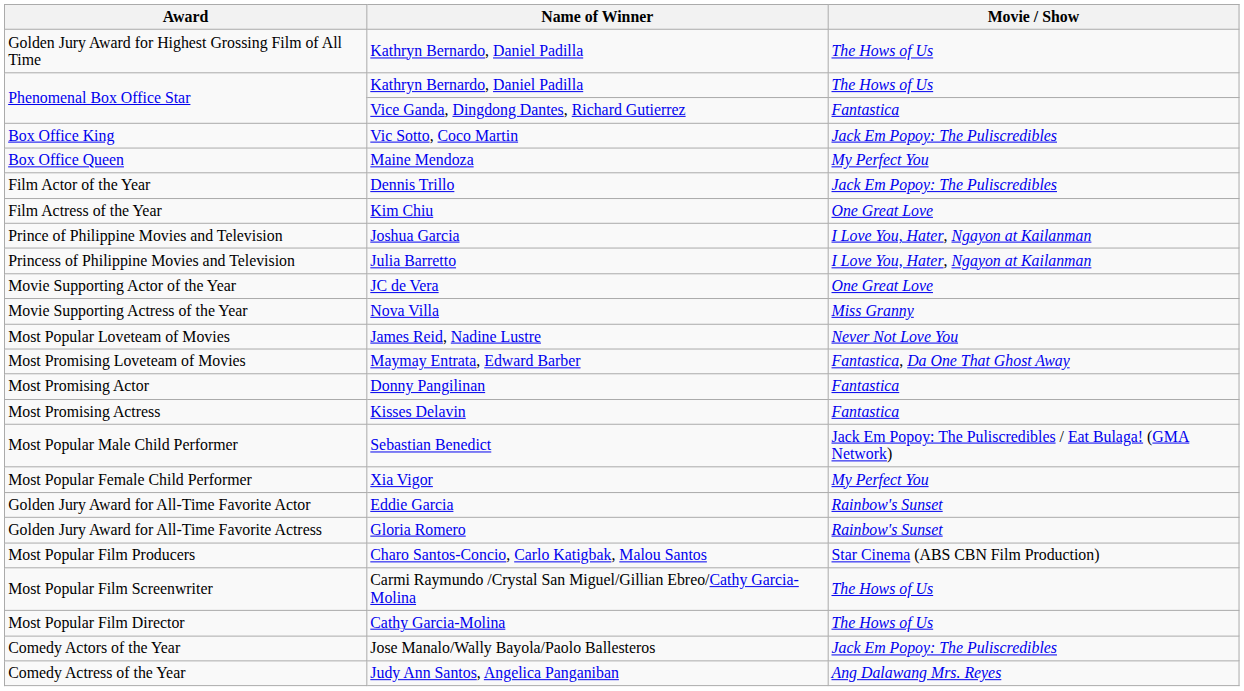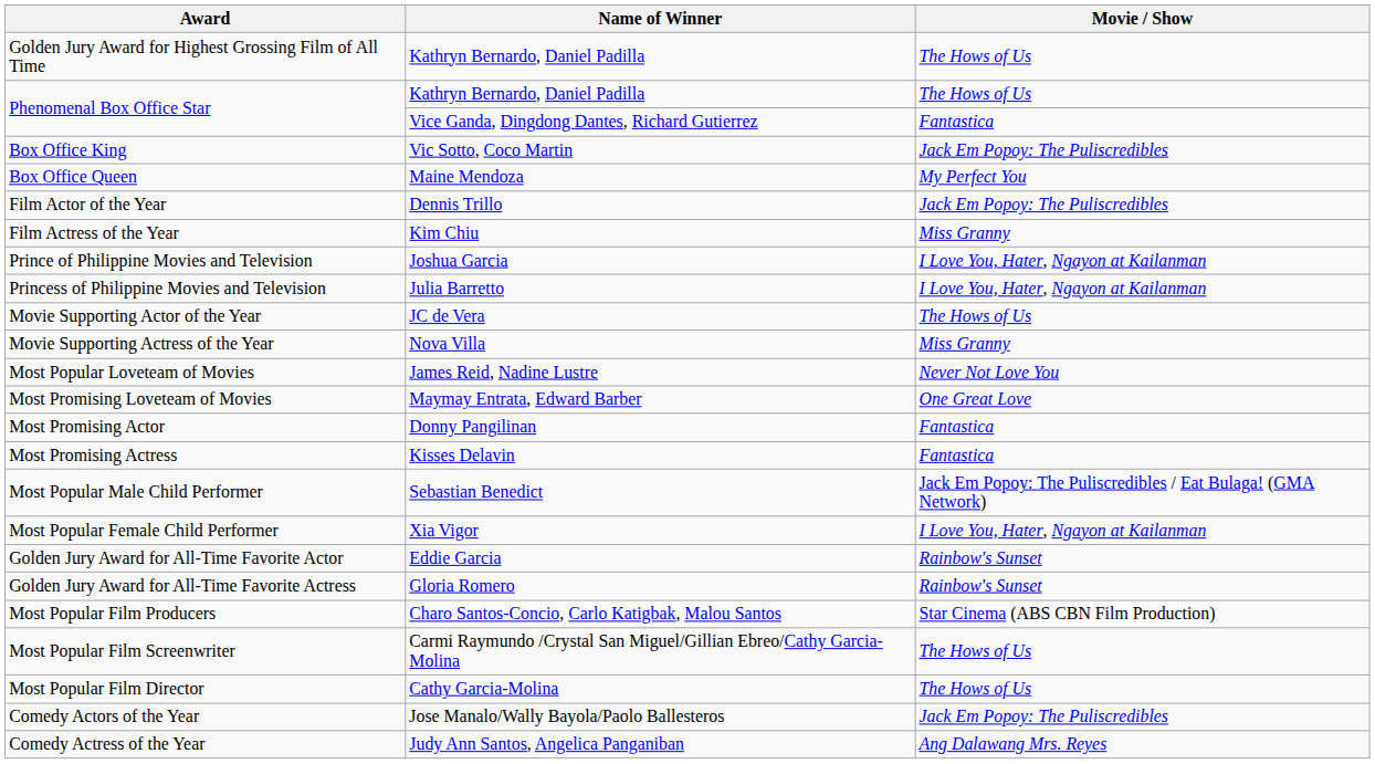Film Actress of the Year | Movie / Show: One Great Love -> Miss Granny
Movie Supporting Actor of the Year | Movie / Show: One Great Love -> The Hows of Us
Most Promising Loveteam of Movies | Movie / Show: Fantastica, Da One That Ghost Away -> One Great Love
Most Popular Female Child Performer | Movie / Show: My Perfect You -> I Love You, Hater, Ngayon at Kailanman
